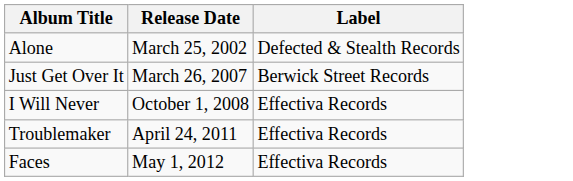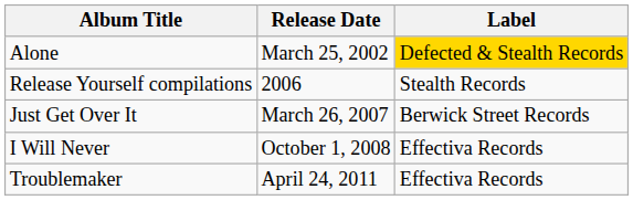Alone | Label: no background -> gold background
+ row: Release Yourself compilations | 2006 | Stealth Records
- row: Faces | May 1, 2012 | Effectiva Records
